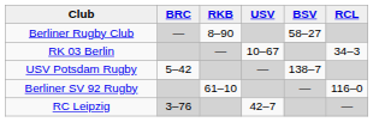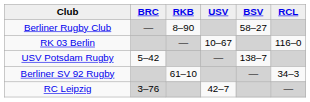RK 03 Berlin | RCL: 34–3 -> 116–0
Berliner SV 92 Rugby | RCL: 116–0 -> 34–3
